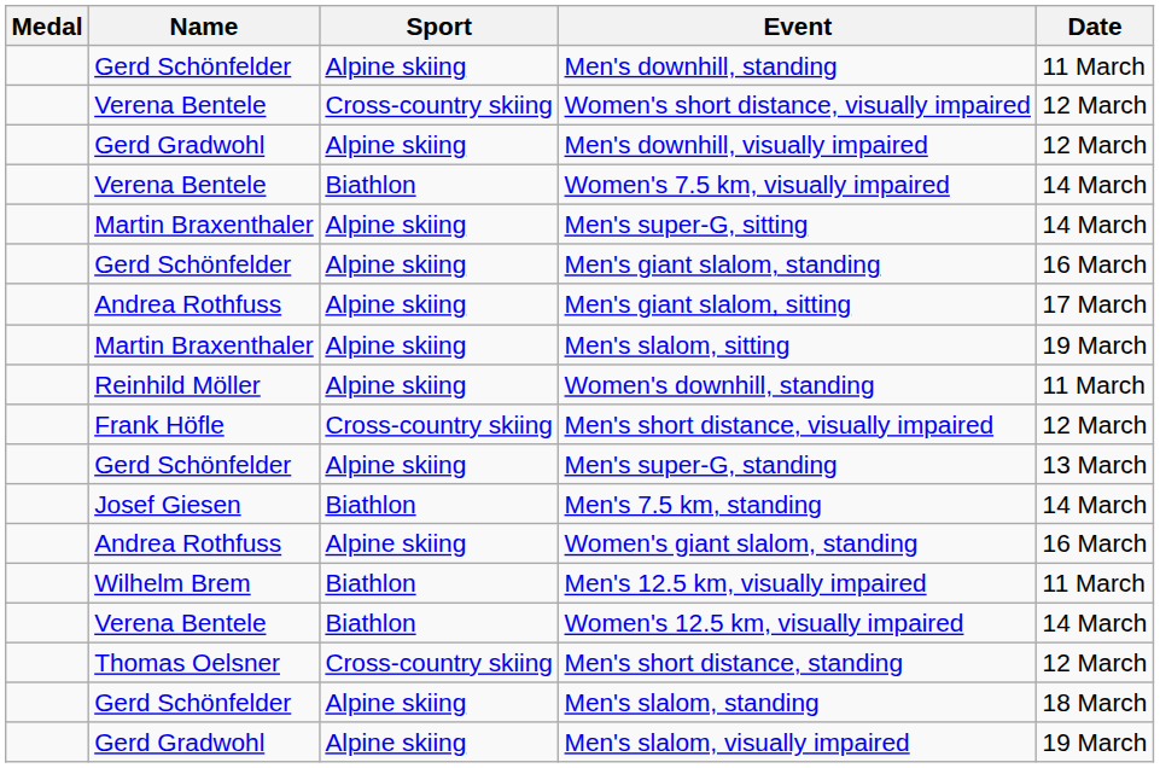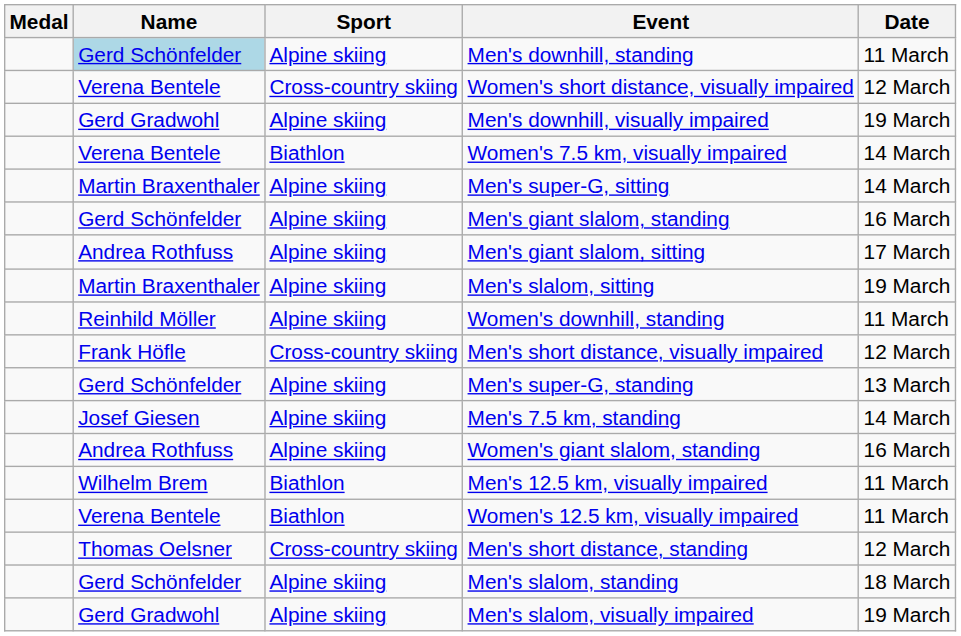Men's downhill, standing | Name: no background -> lightblue background
Men's downhill, visually impaired | Date: 12 March -> 19 March
Men's 7.5 km, standing | Sport: Biathlon -> Alpine skiing
Women's 12.5 km, visually impaired | Date: 14 March -> 11 March
